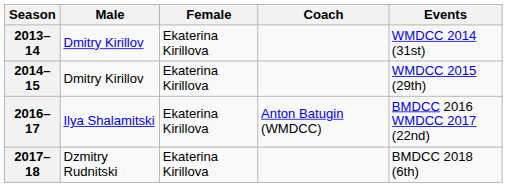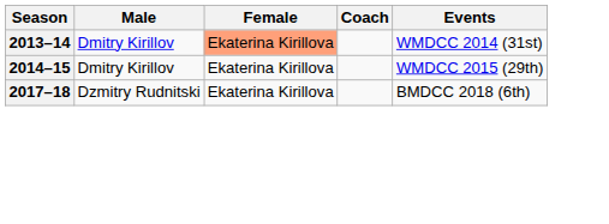2013–14 | Female: no background -> lightsalmon background
- row: 2016–17 | Ilya Shalamitski | Ekaterina Kirillova | Anton Batugin (WMDCC) | BMDCC 2016 WMDCC 2017 (22nd)
